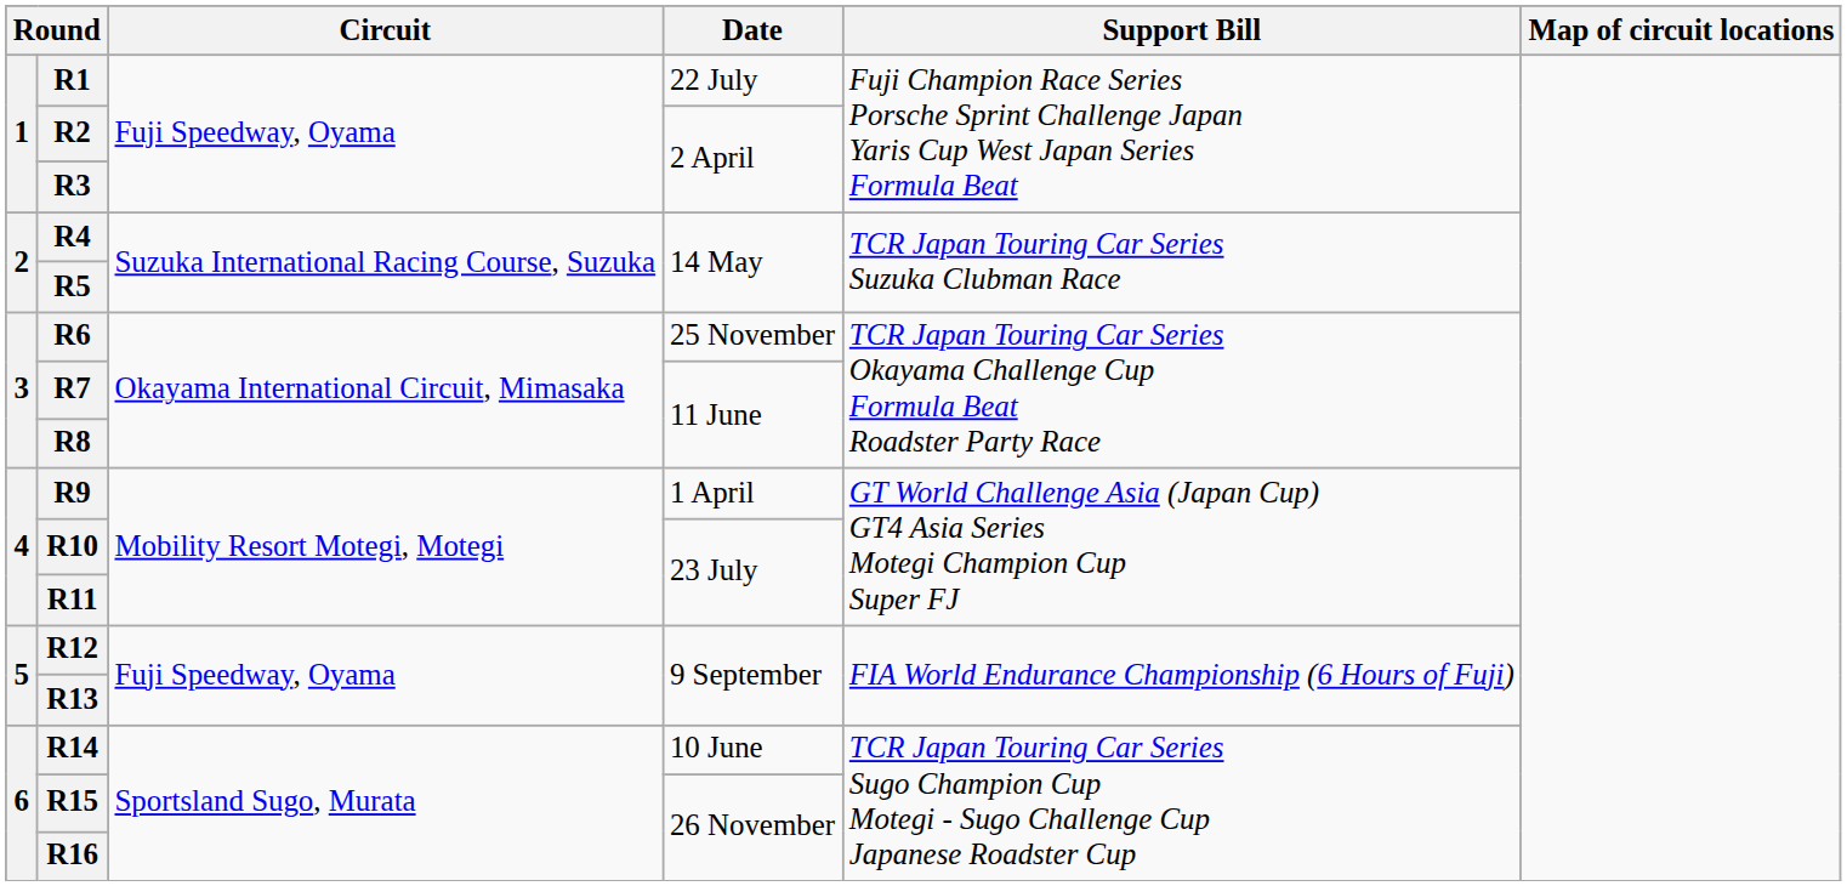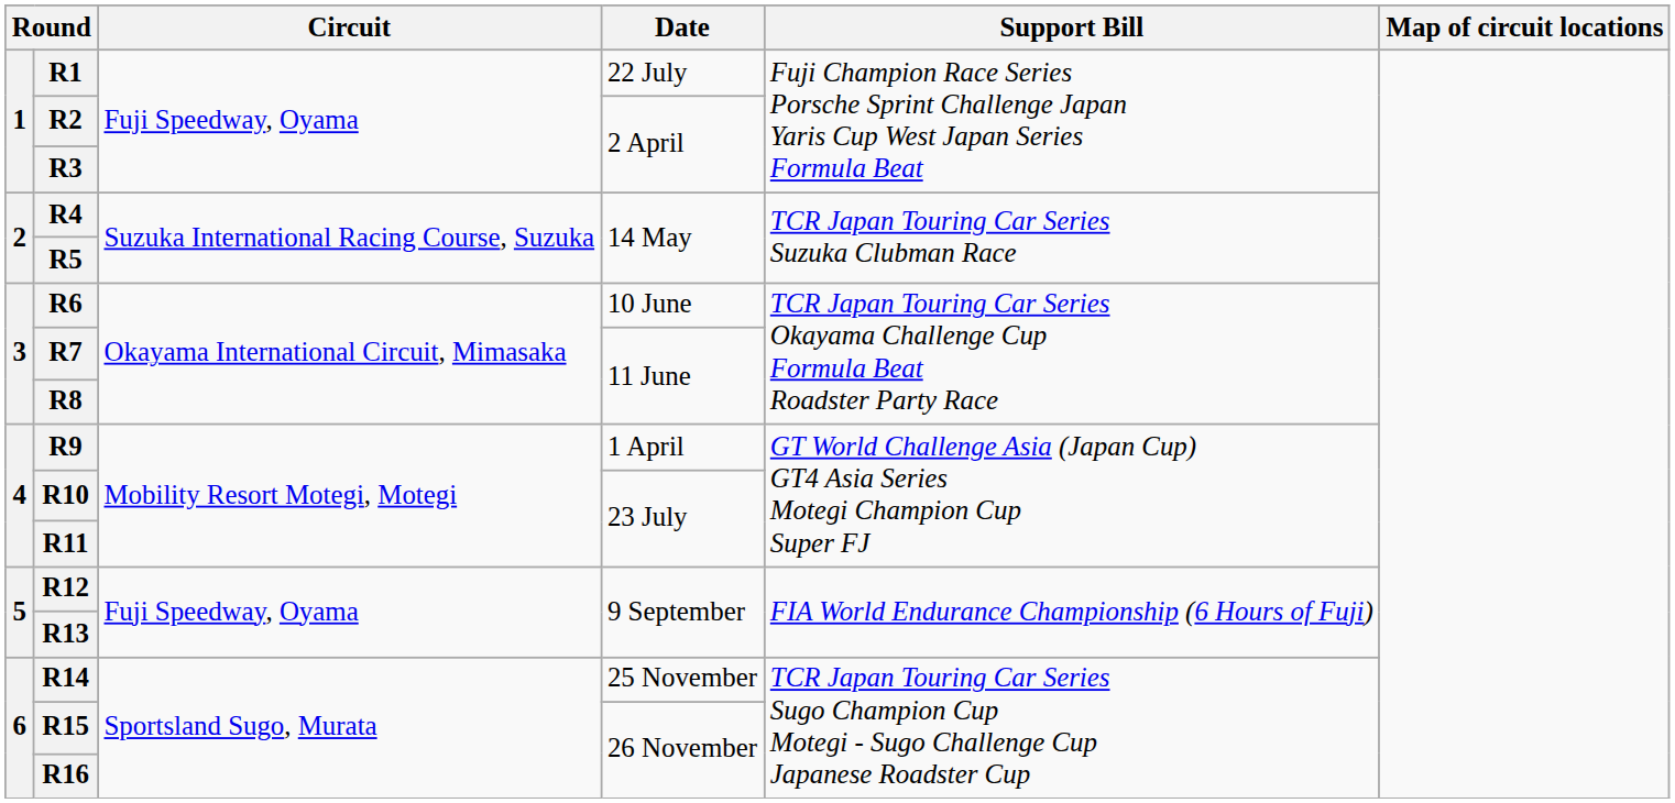R6 | Date: 25 November -> 10 June
R14 | Date: 10 June -> 25 November
